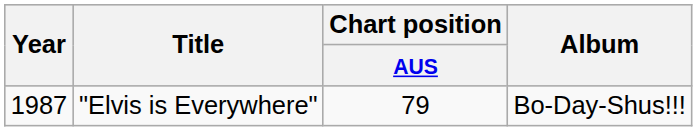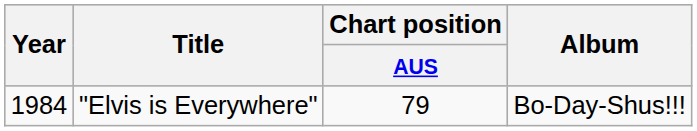"Elvis is Everywhere" | Year: 1987 -> 1984
